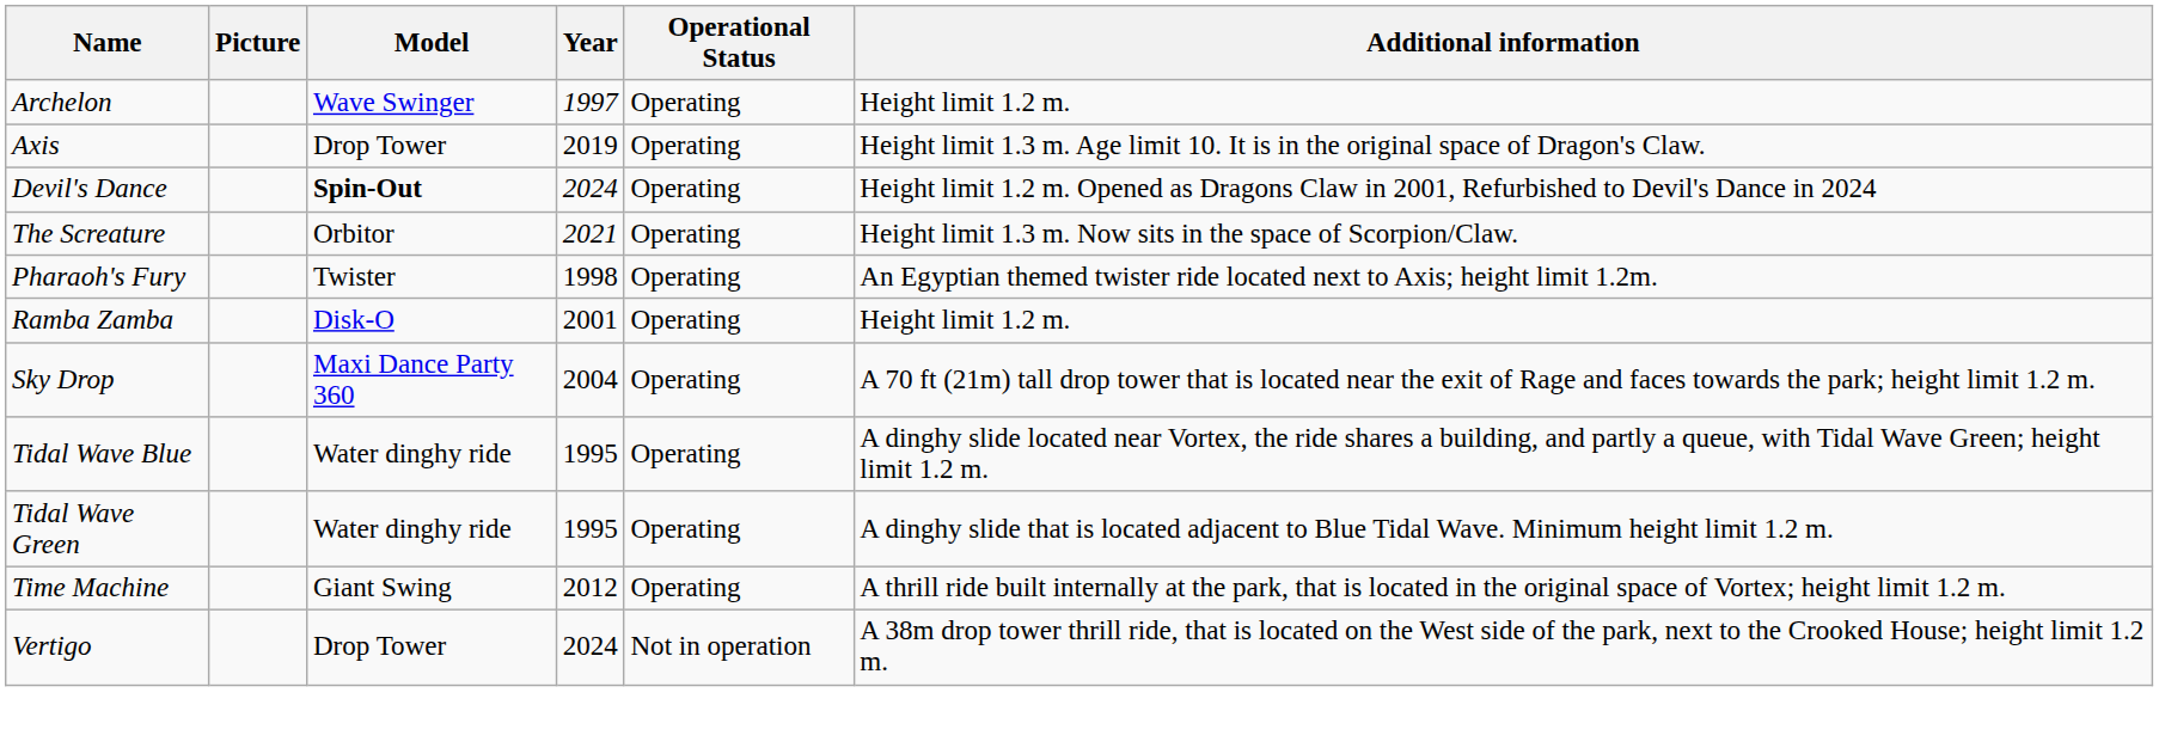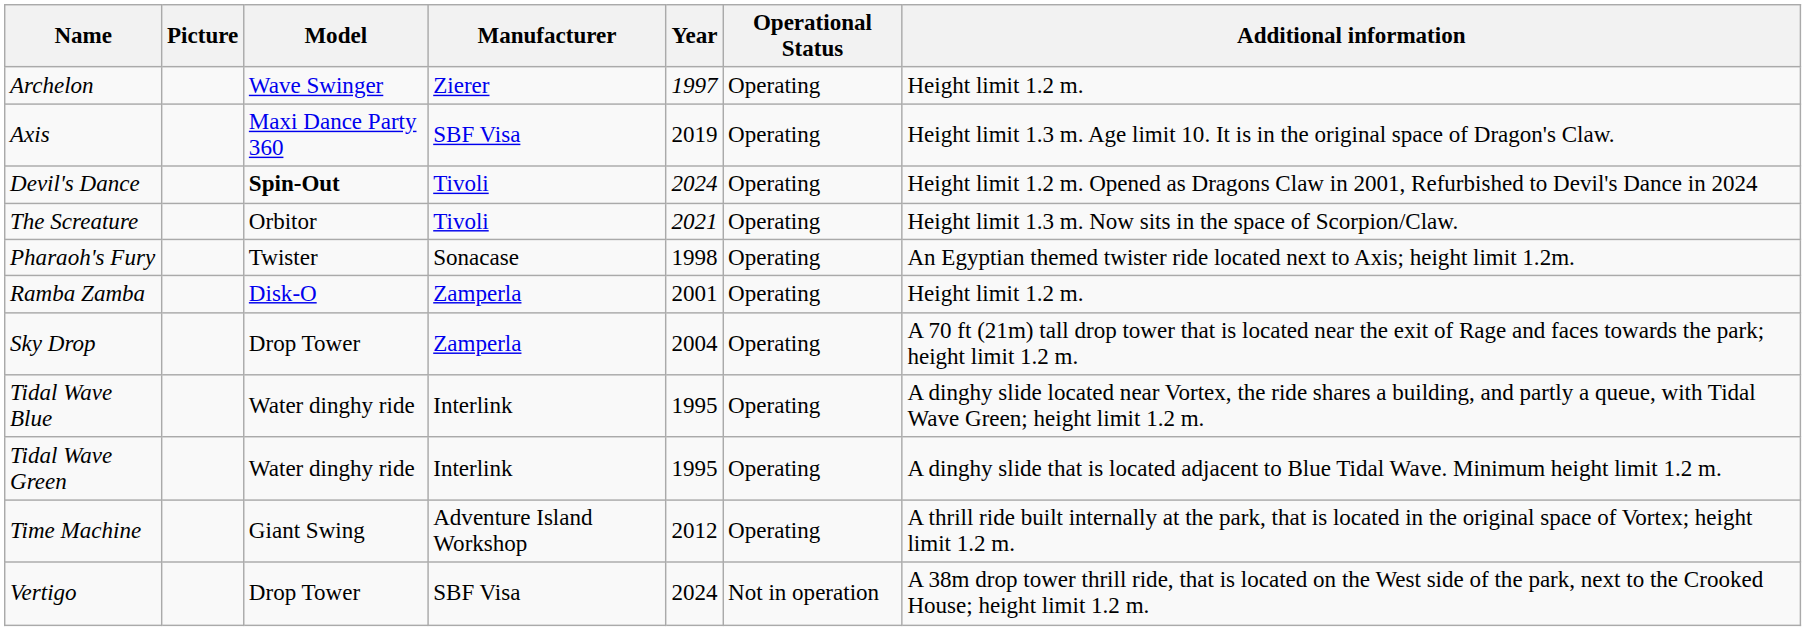+ column: Manufacturer | Zierer | SBF Visa | Tivoli | Tivoli | Sonacase | Zamperla | Zamperla | Interlink | Interlink | Adventure Island Workshop | SBF Visa
Axis | Model: Drop Tower -> Maxi Dance Party 360
Sky Drop | Model: Maxi Dance Party 360 -> Drop Tower
